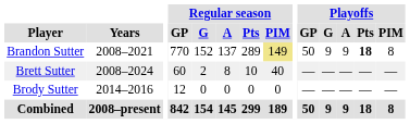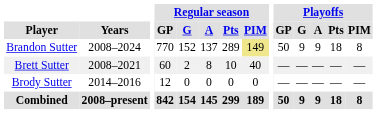Brandon Sutter | Years: 2008–2021 -> 2008–2024
Brandon Sutter | Playoffs / Pts: bold -> normal
Brett Sutter | Years: 2008–2024 -> 2008–2021
